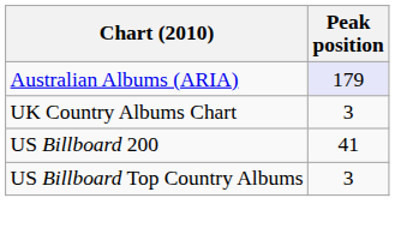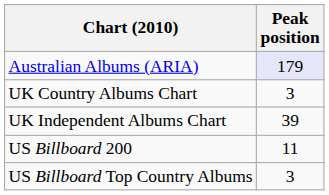+ row: UK Independent Albums Chart | 39
US Billboard 200 | Peak position: 41 -> 11
